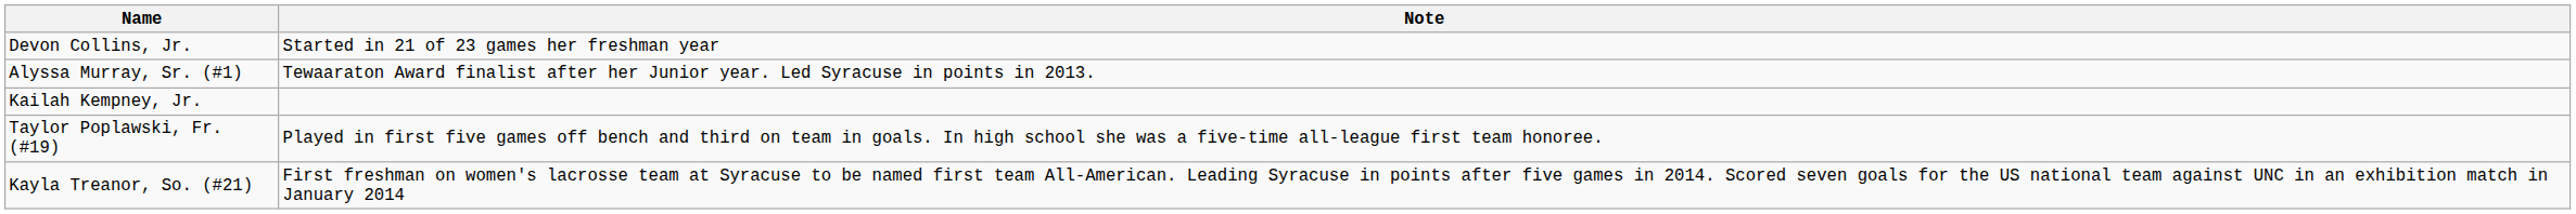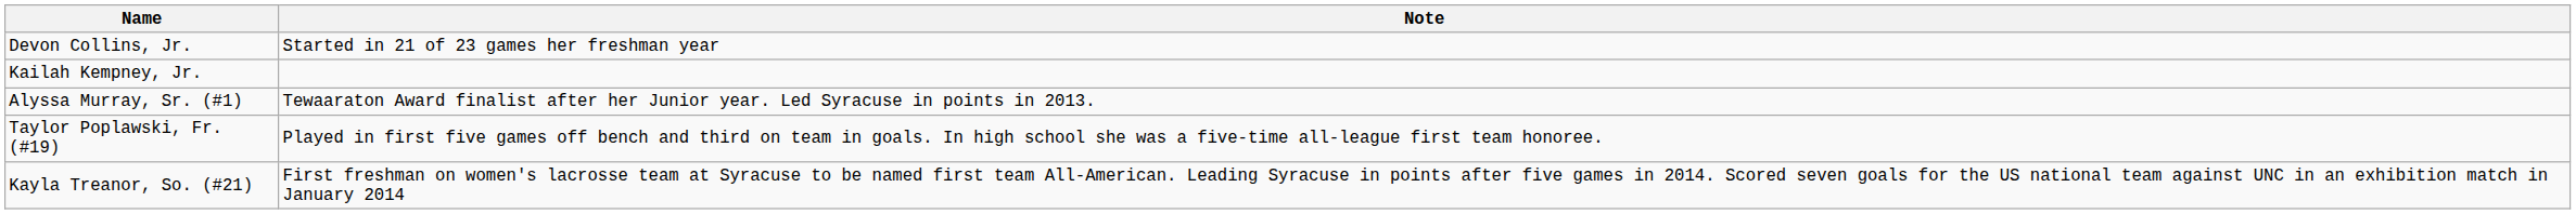rows swapped: Kailah Kempney, Jr. <-> Alyssa Murray, Sr. (#1)
